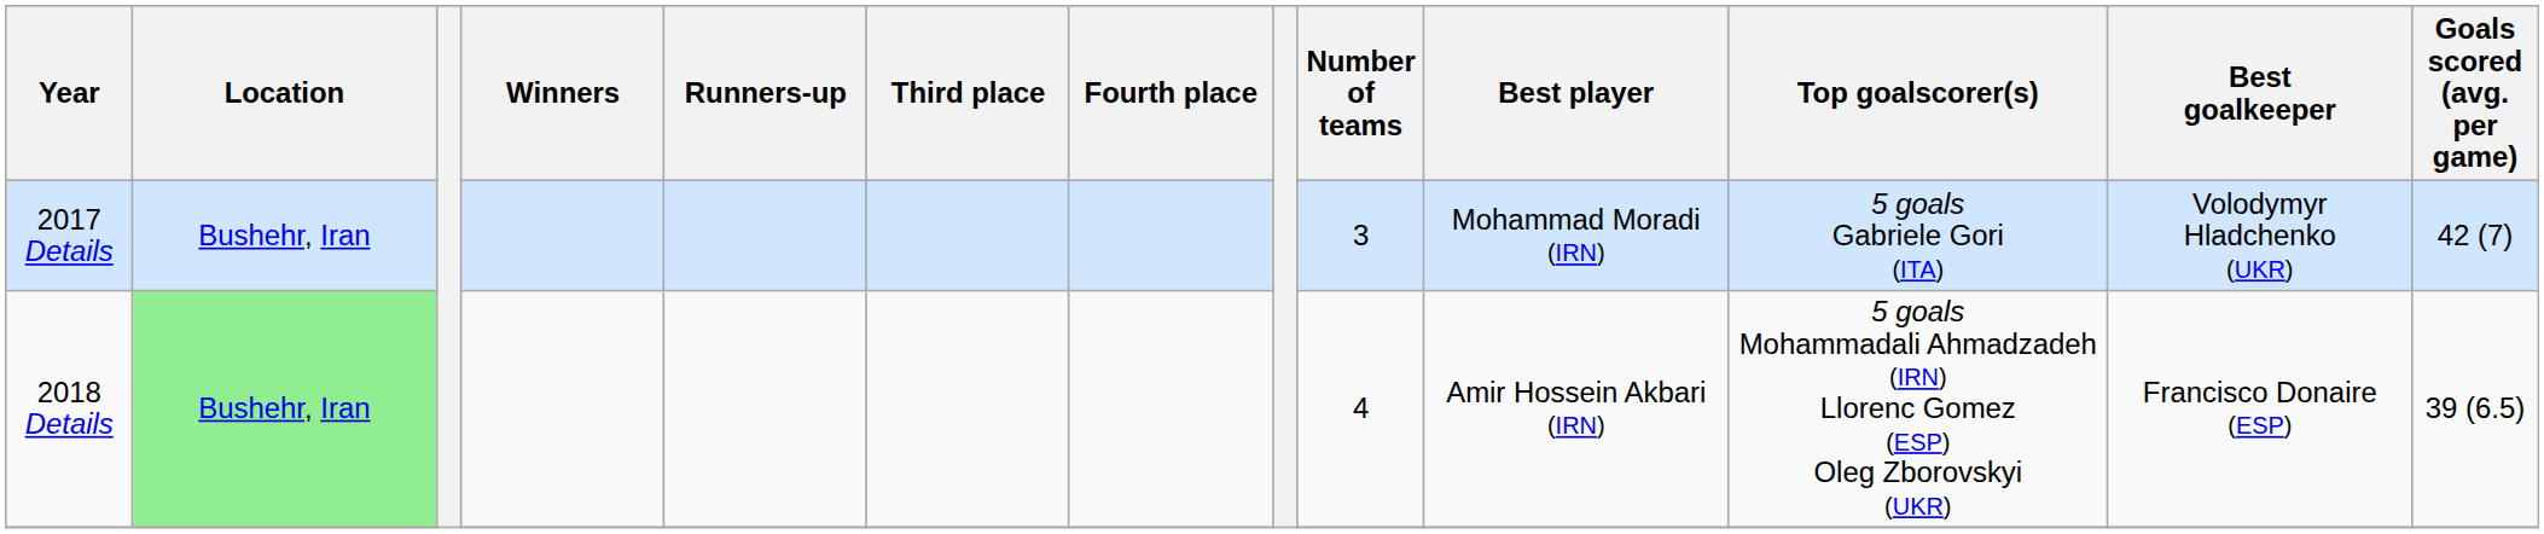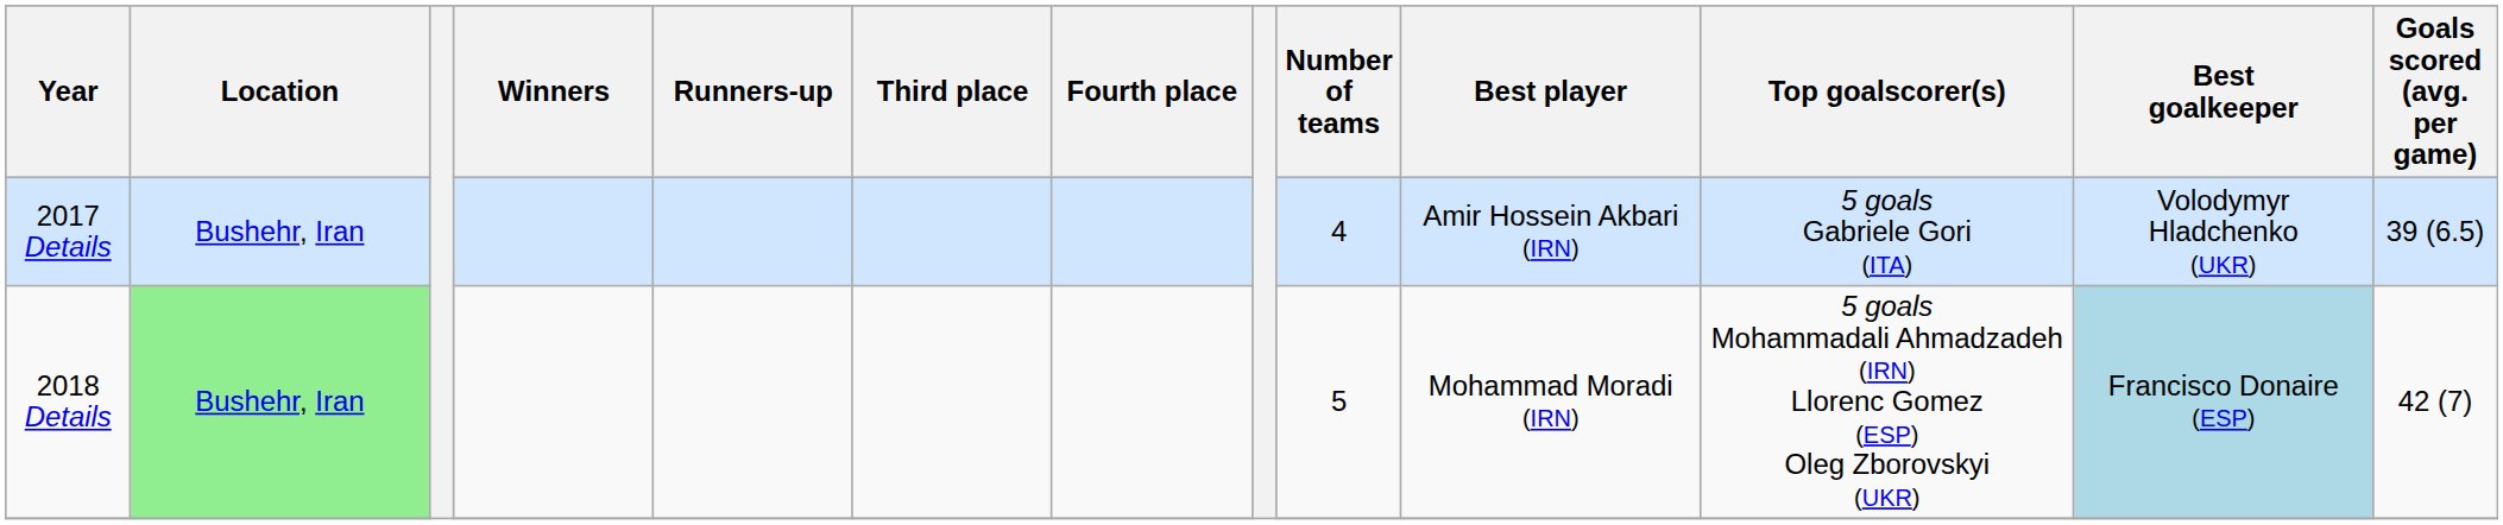2017 Details | Number of teams: 3 -> 4
2017 Details | Best player: Mohammad Moradi (IRN) -> Amir Hossein Akbari (IRN)
2017 Details | Goals scored (avg. per game): 42 (7) -> 39 (6.5)
2018 Details | Number of teams: 4 -> 5
2018 Details | Best player: Amir Hossein Akbari (IRN) -> Mohammad Moradi (IRN)
2018 Details | Best goalkeeper: no background -> lightblue background
2018 Details | Goals scored (avg. per game): 39 (6.5) -> 42 (7)
